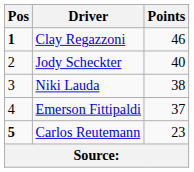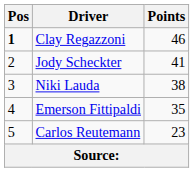Jody Scheckter | Points: 40 -> 41
Emerson Fittipaldi | Points: 37 -> 35
Carlos Reutemann | Pos: bold -> normal
